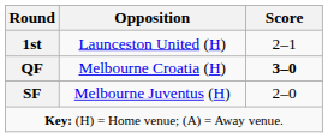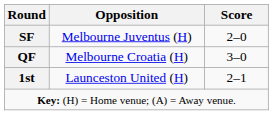rows swapped: 1st <-> SF
QF | Score: bold -> normal
